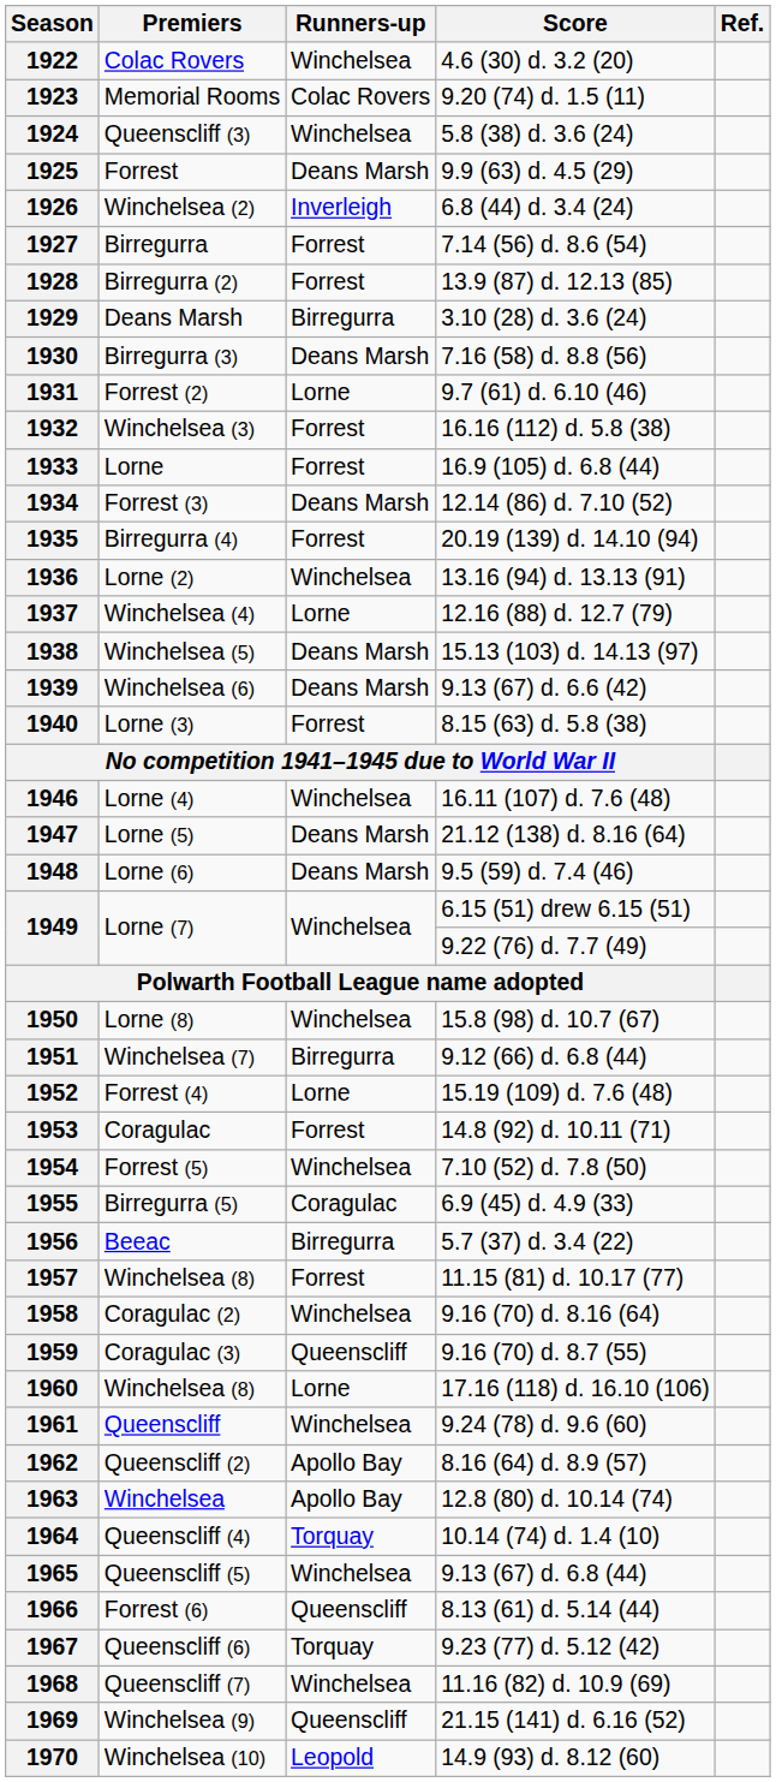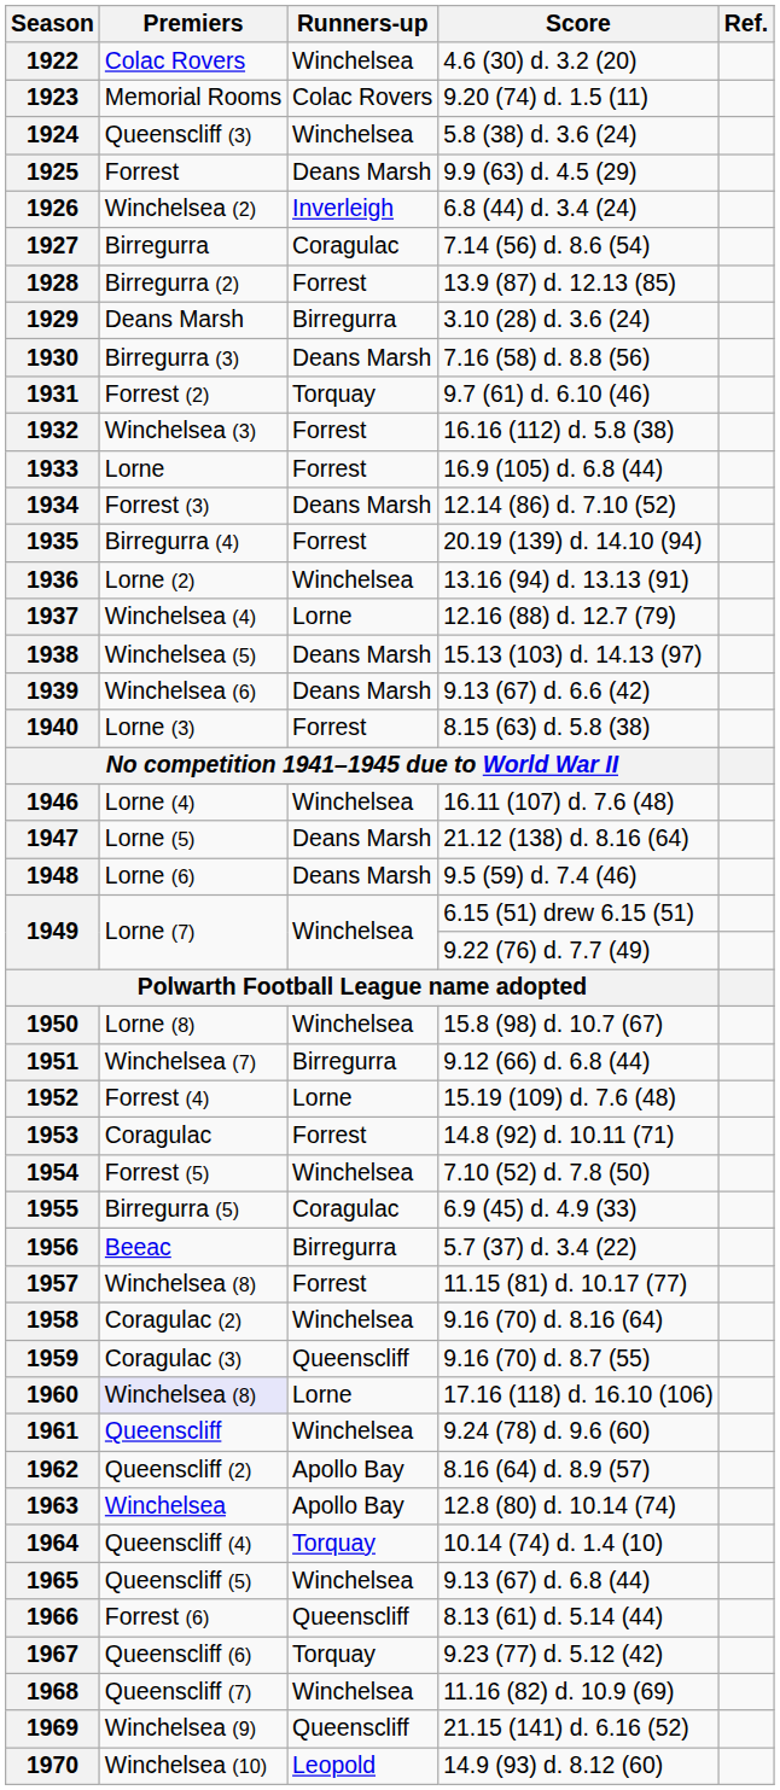1927 | Runners-up: Forrest -> Coragulac
1931 | Runners-up: Lorne -> Torquay
1960 | Premiers: no background -> lavender background
